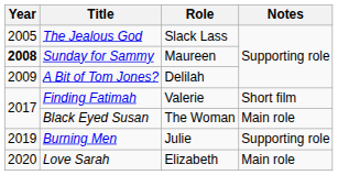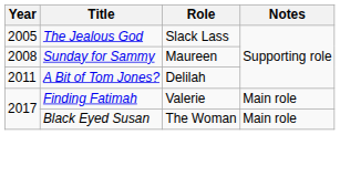Sunday for Sammy | Year: bold -> normal
A Bit of Tom Jones? | Year: 2009 -> 2011
Finding Fatimah | Notes: Short film -> Main role
- row: 2019 | Burning Men | Julie | Supporting role
- row: 2020 | Love Sarah | Elizabeth | Main role
